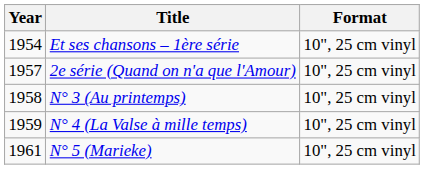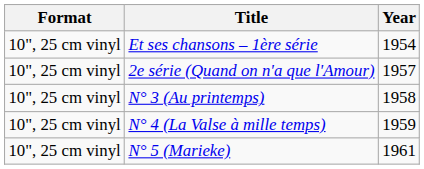columns swapped: Year <-> Format
